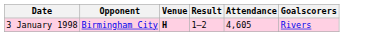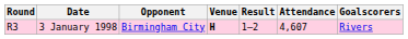+ column: Round | R3
3 January 1998 | Attendance: 4,605 -> 4,607
